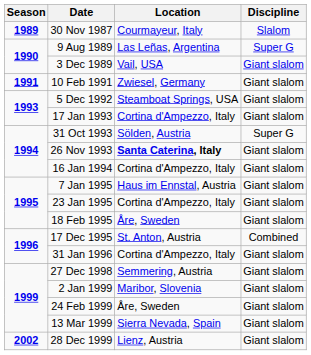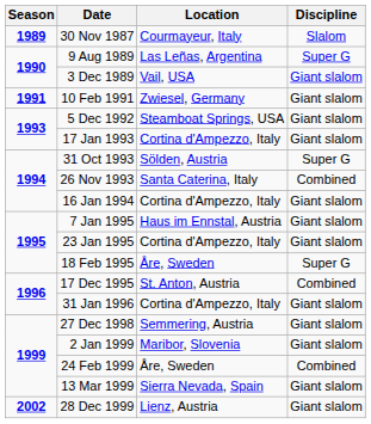26 Nov 1993 | Location: bold -> normal
26 Nov 1993 | Discipline: Giant slalom -> Combined
18 Feb 1995 | Discipline: Giant slalom -> Super G
24 Feb 1999 | Discipline: Giant slalom -> Combined
